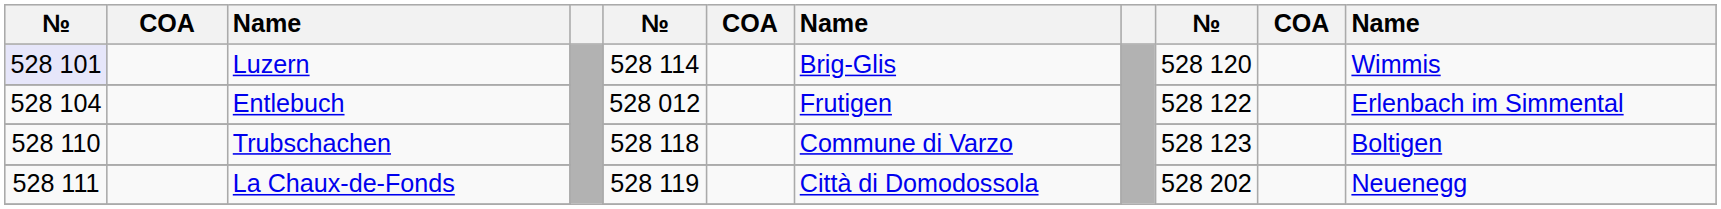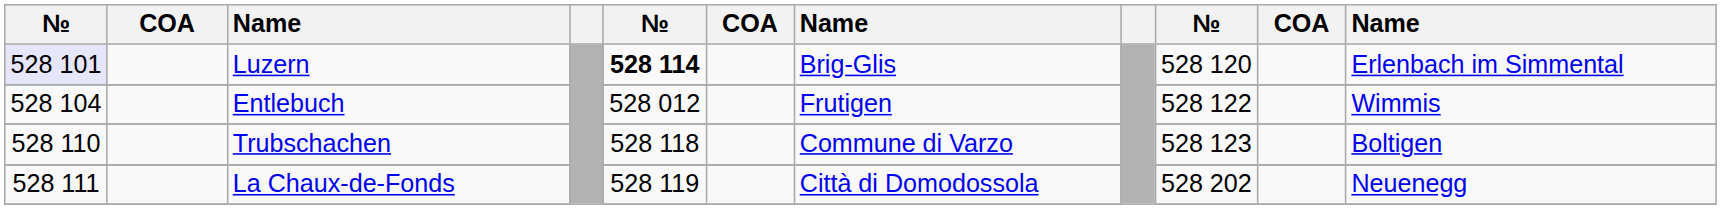Luzern | column 5: normal -> bold
Luzern | column 11: Wimmis -> Erlenbach im Simmental
Entlebuch | column 11: Erlenbach im Simmental -> Wimmis
